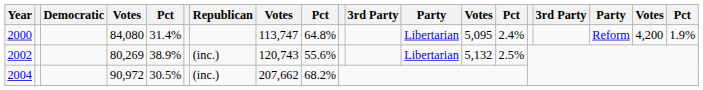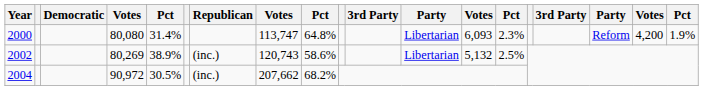2000 | column 4: 84,080 -> 80,080
2000 | column 13: 5,095 -> 6,093
2000 | column 14: 2.4% -> 2.3%
2002 | column 9: 55.6% -> 58.6%
